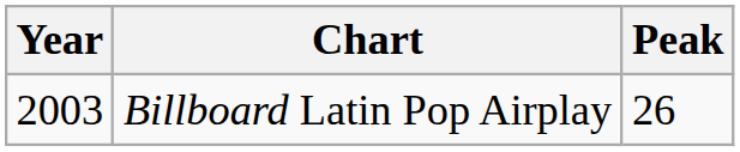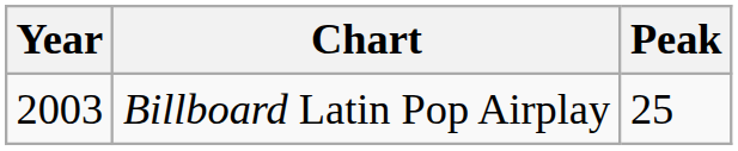Billboard Latin Pop Airplay | Peak: 26 -> 25
